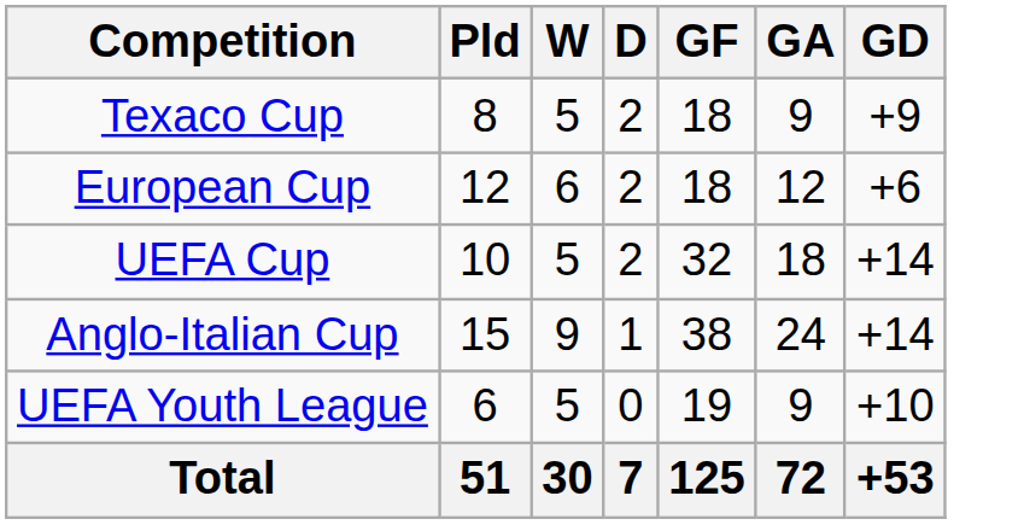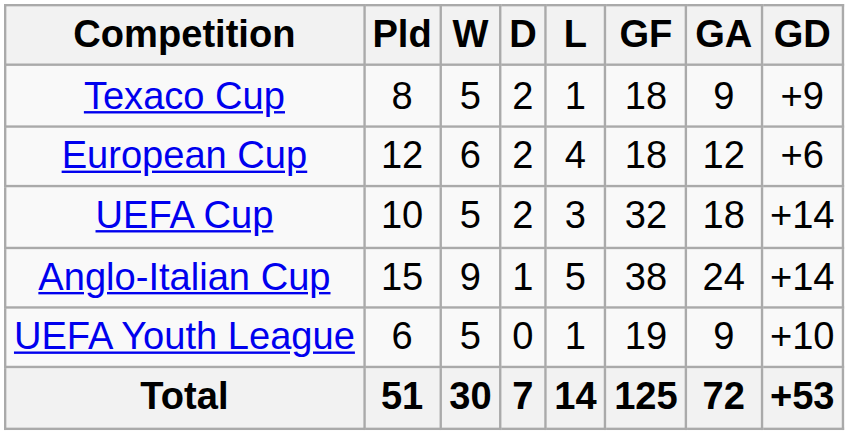+ column: L | 1 | 4 | 3 | 5 | 1 | 14
